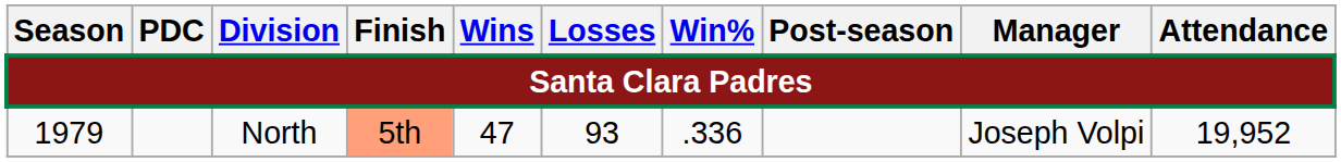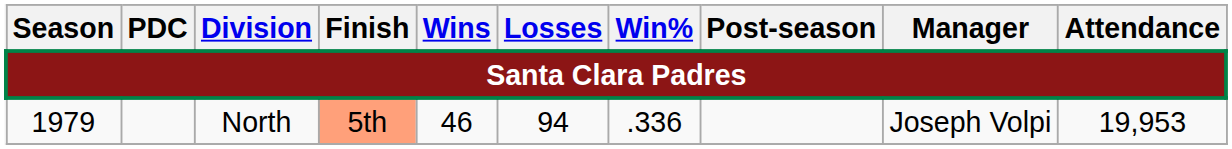1979 | Wins: 47 -> 46
1979 | Losses: 93 -> 94
1979 | Attendance: 19,952 -> 19,953
